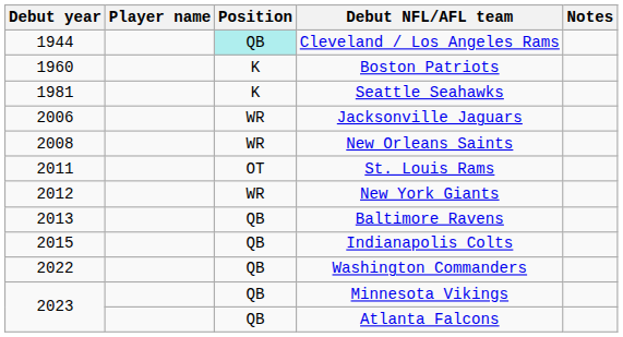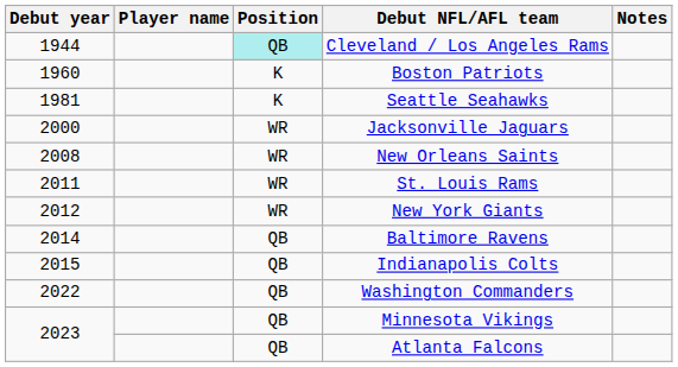Jacksonville Jaguars | Debut year: 2006 -> 2000
St. Louis Rams | Position: OT -> WR
Baltimore Ravens | Debut year: 2013 -> 2014
